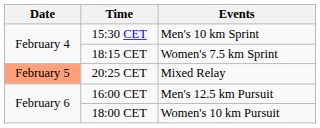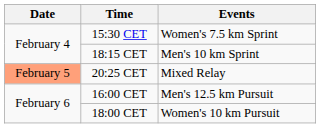15:30 CET | Events: Men's 10 km Sprint -> Women's 7.5 km Sprint
18:15 CET | Events: Women's 7.5 km Sprint -> Men's 10 km Sprint
